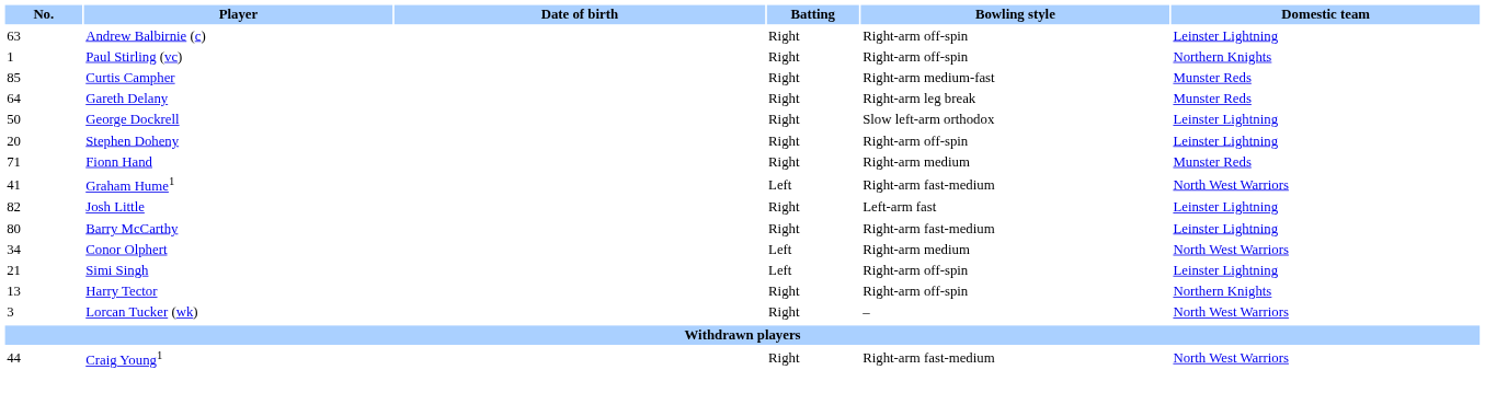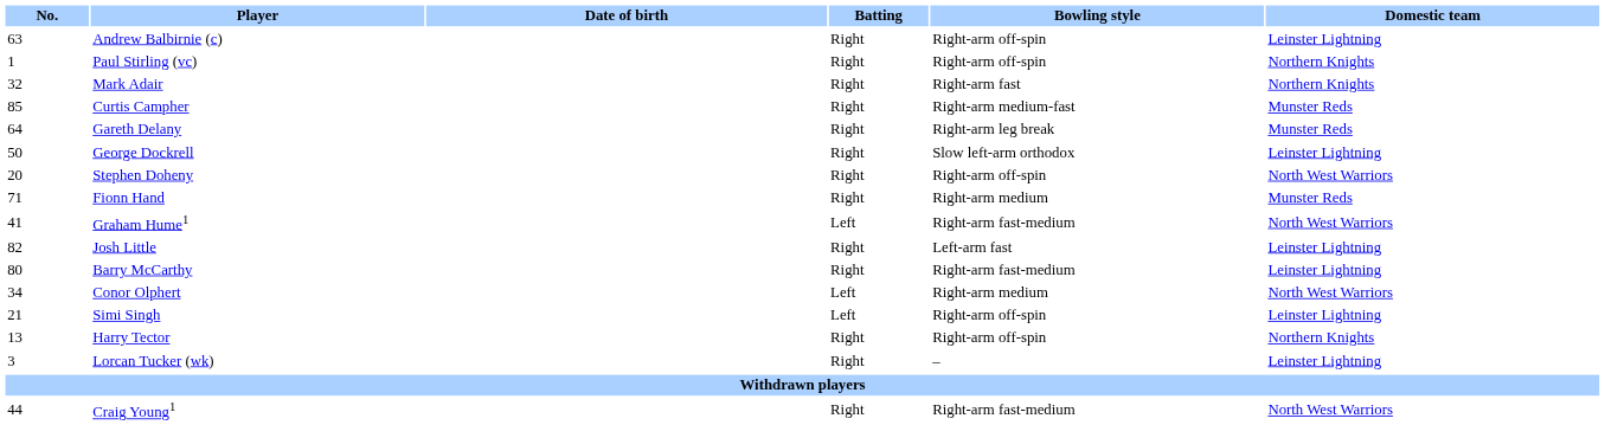+ row: 32 | Mark Adair | Right | Right-arm fast | Northern Knights
Stephen Doheny | Domestic team: Leinster Lightning -> North West Warriors
Lorcan Tucker (wk) | Domestic team: North West Warriors -> Leinster Lightning
